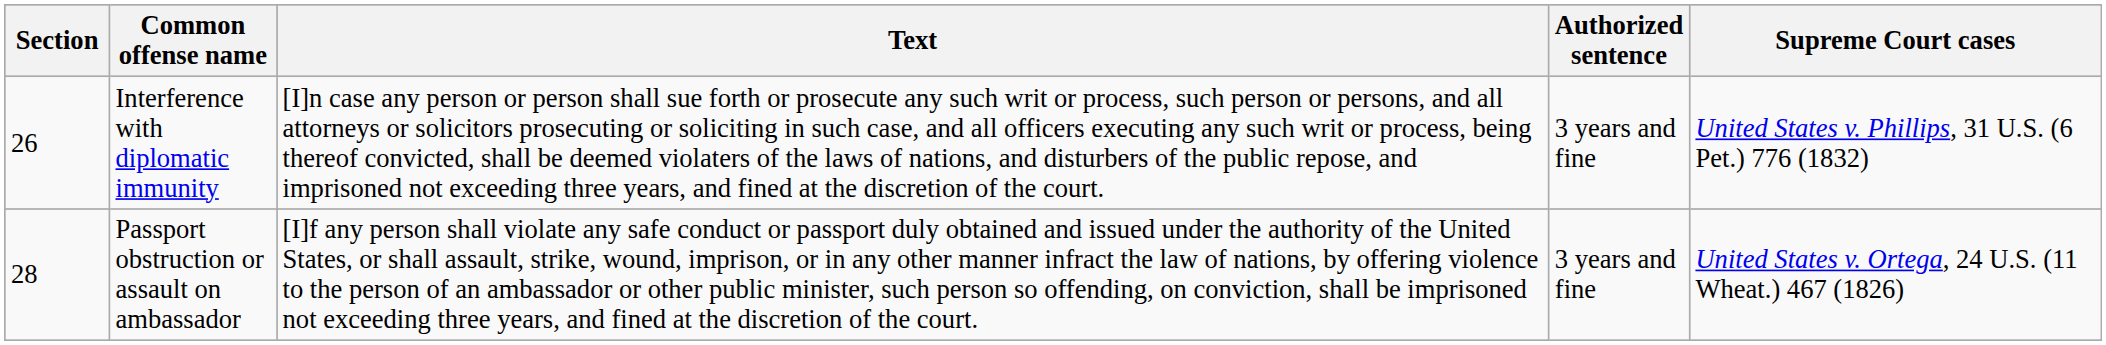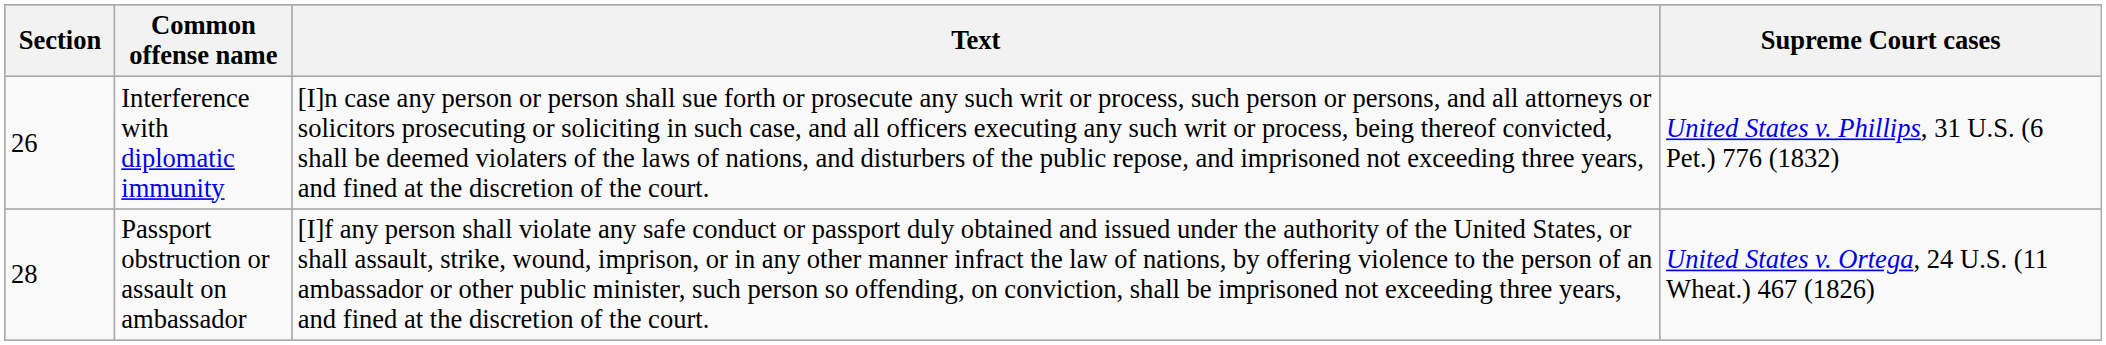- column: Authorized sentence | 3 years and fine | 3 years and fine
